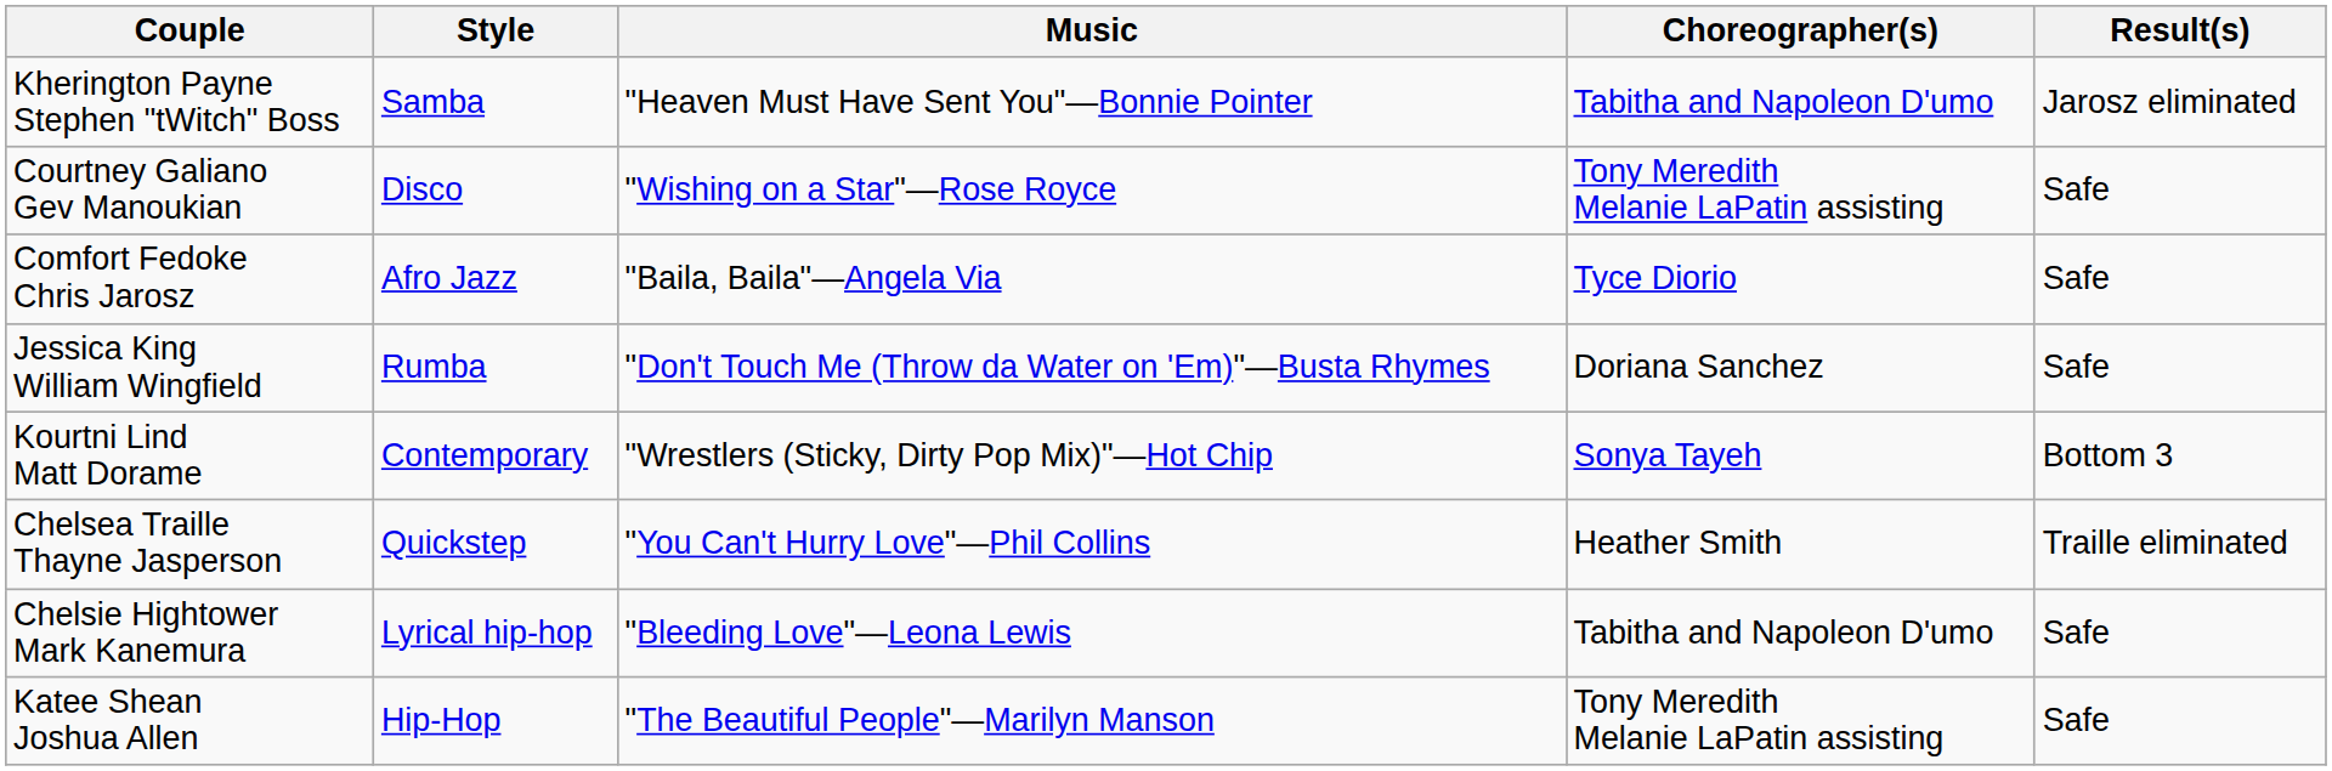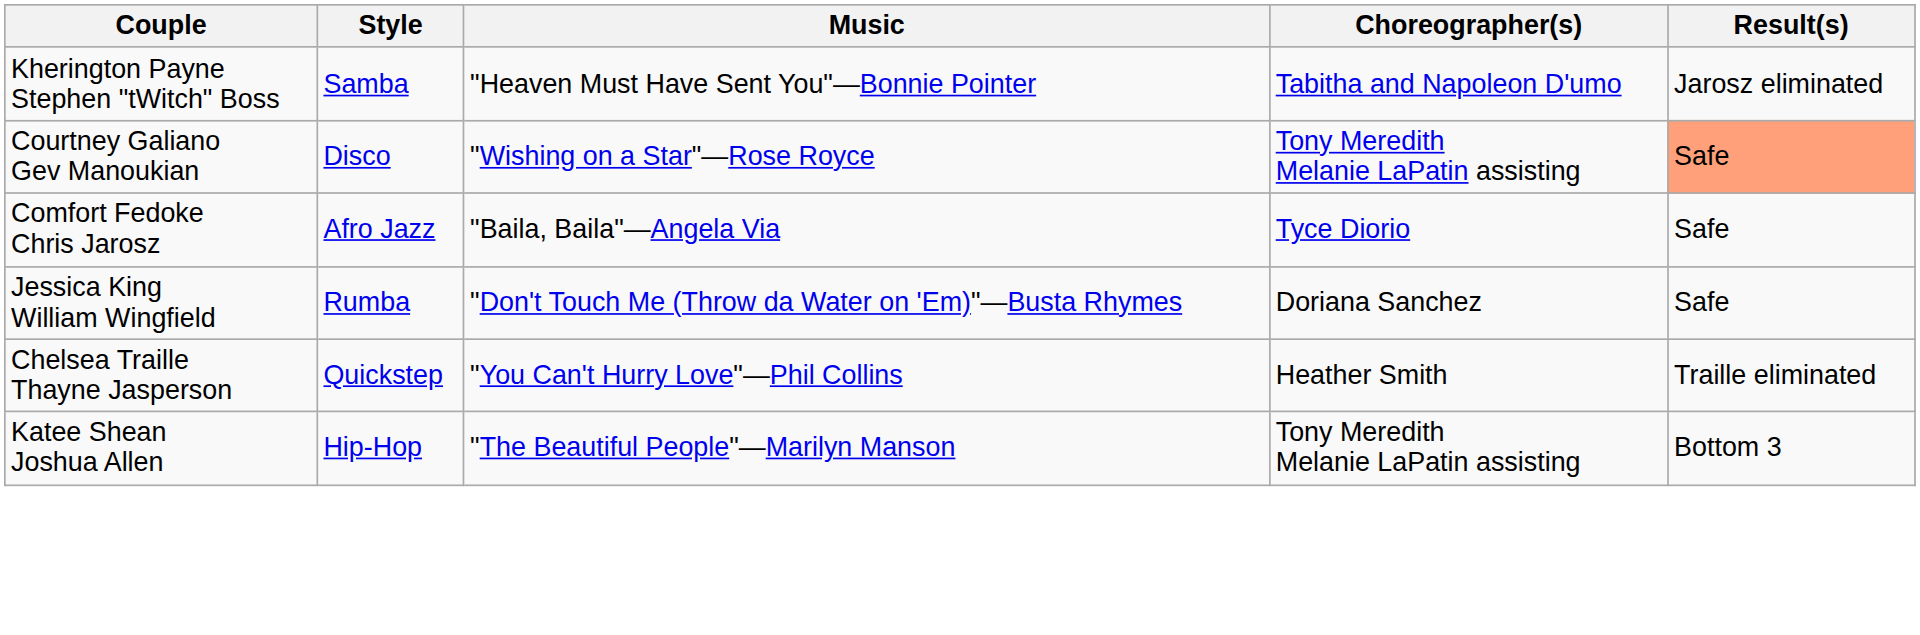Courtney Galiano Gev Manoukian | Result(s): no background -> lightsalmon background
- row: Kourtni Lind Matt Dorame | Contemporary | "Wrestlers (Sticky, Dirty Pop Mix)"—Hot Chip | Sonya Tayeh | Bottom 3
- row: Chelsie Hightower Mark Kanemura | Lyrical hip-hop | "Bleeding Love"—Leona Lewis | Tabitha and Napoleon D'umo | Safe
Katee Shean Joshua Allen | Result(s): Safe -> Bottom 3
